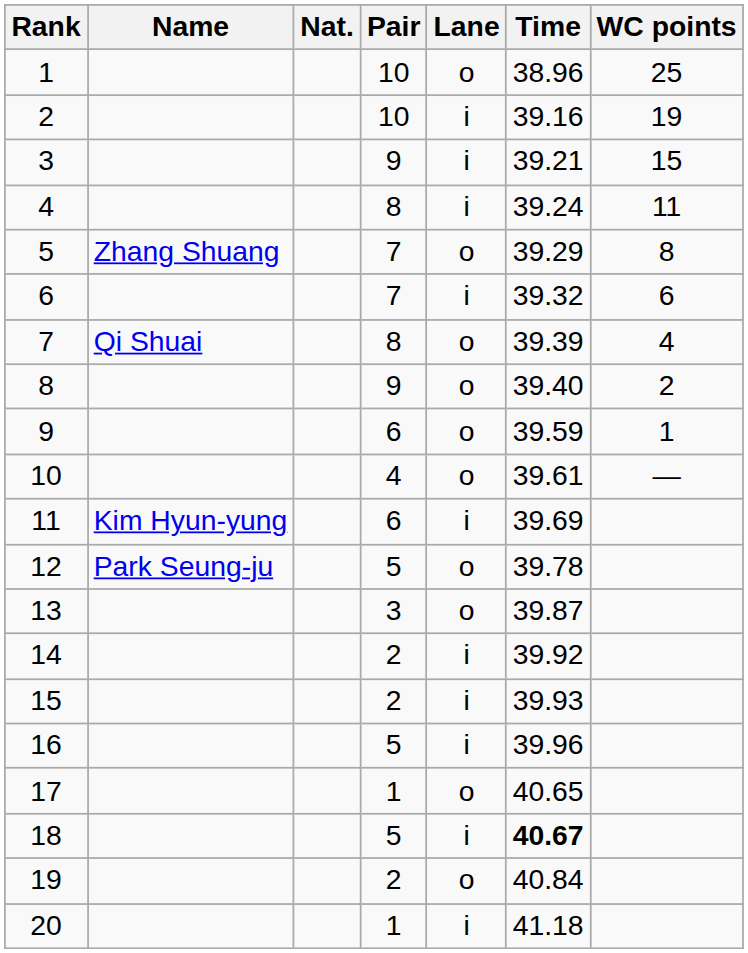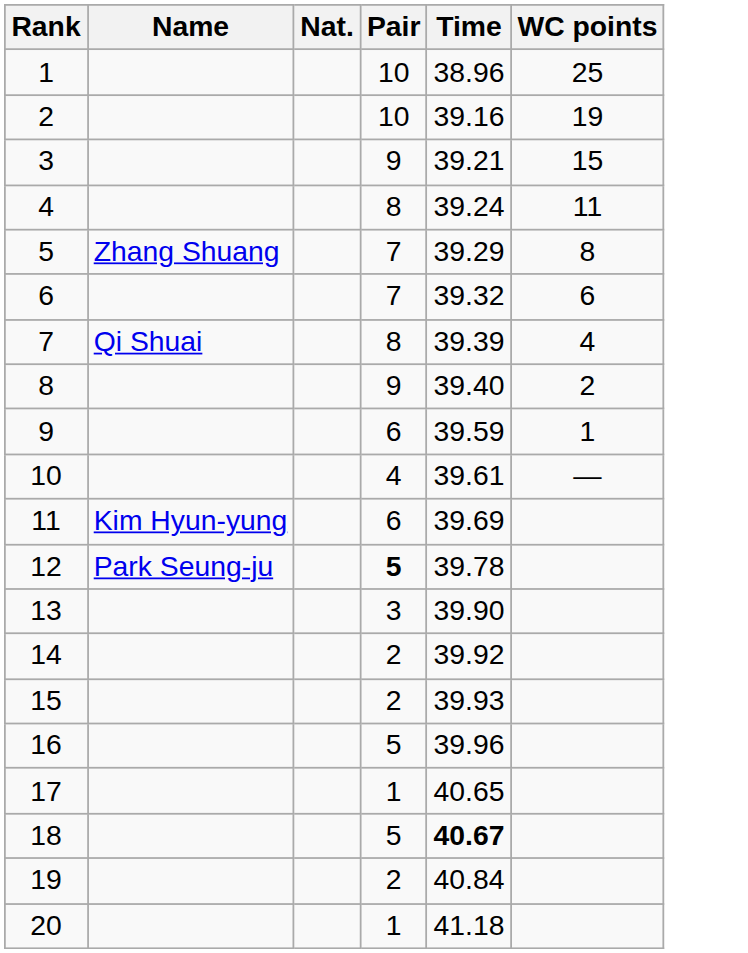- column: Lane | o | i | i | i | o | i | o | o | o | o | i | o | o | i | i | i | o | i | o | i
12 | Pair: normal -> bold
13 | Time: 39.87 -> 39.90
